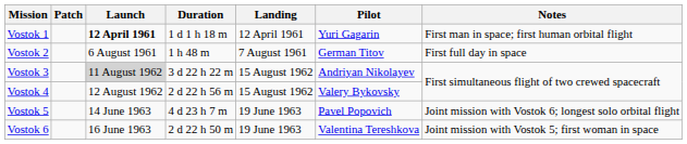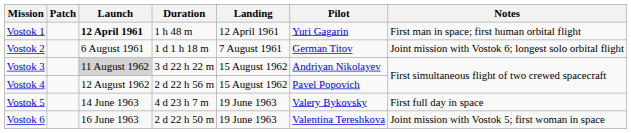Vostok 1 | Duration: 1 d 1 h 18 m -> 1 h 48 m
Vostok 2 | Duration: 1 h 48 m -> 1 d 1 h 18 m
Vostok 2 | Notes: First full day in space -> Joint mission with Vostok 6; longest solo orbital flight
Vostok 4 | Pilot: Valery Bykovsky -> Pavel Popovich
Vostok 5 | Pilot: Pavel Popovich -> Valery Bykovsky
Vostok 5 | Notes: Joint mission with Vostok 6; longest solo orbital flight -> First full day in space
